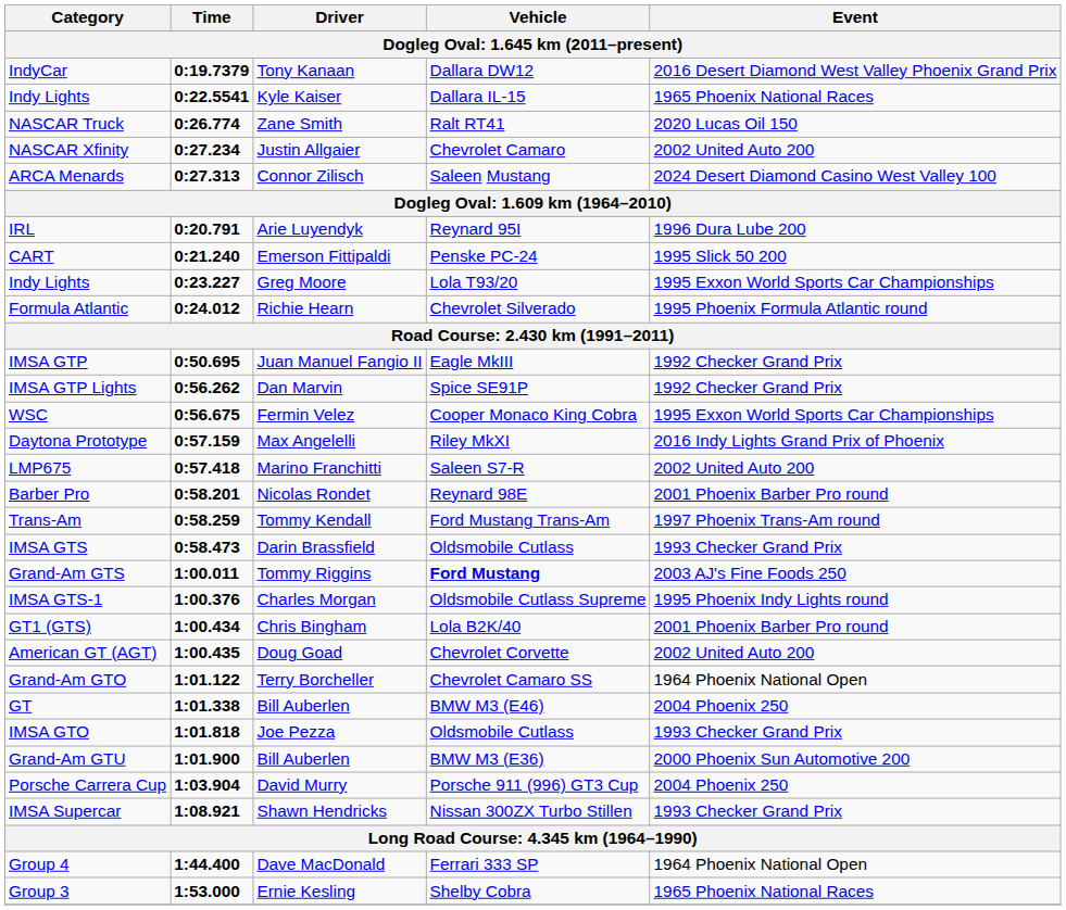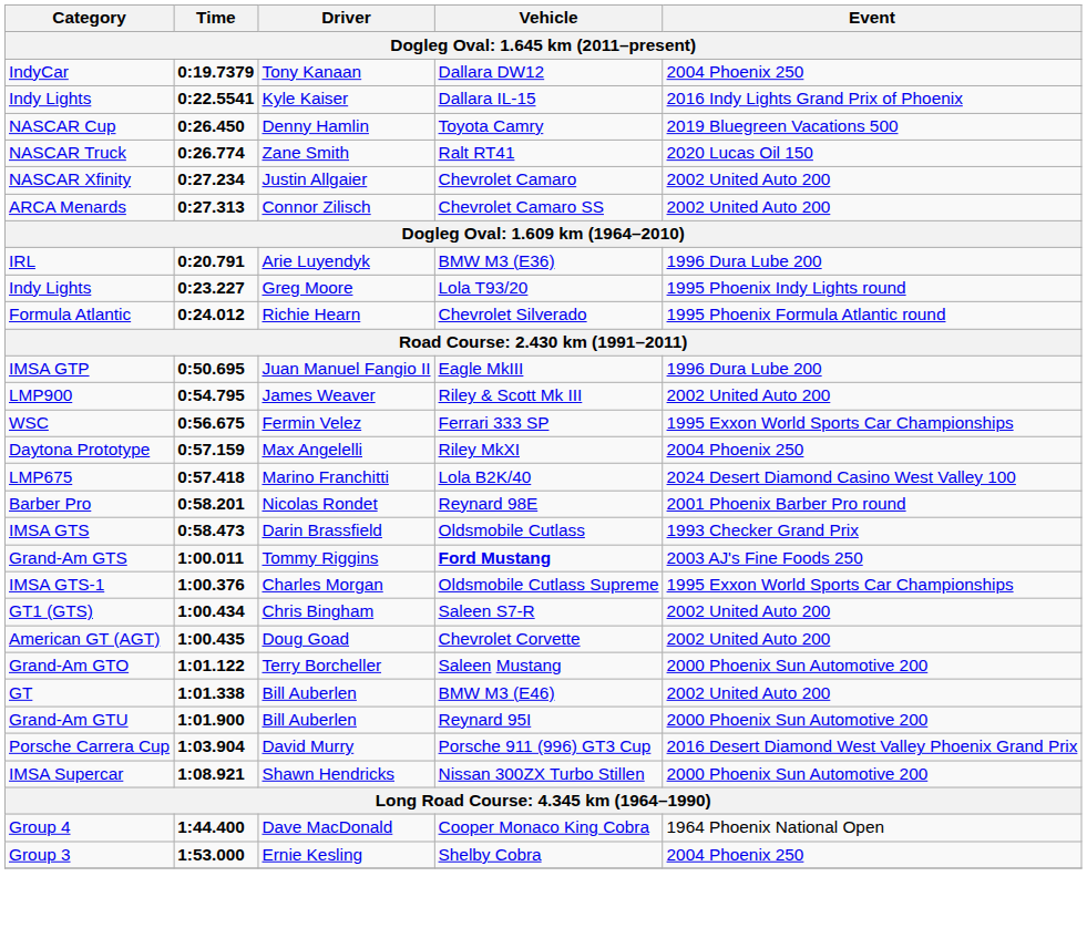IndyCar | Event: 2016 Desert Diamond West Valley Phoenix Grand Prix -> 2004 Phoenix 250
Indy Lights / Kyle Kaiser | Event: 1965 Phoenix National Races -> 2016 Indy Lights Grand Prix of Phoenix
+ row: NASCAR Cup | 0:26.450 | Denny Hamlin | Toyota Camry | 2019 Bluegreen Vacations 500
ARCA Menards | Vehicle: Saleen Mustang -> Chevrolet Camaro SS
ARCA Menards | Event: 2024 Desert Diamond Casino West Valley 100 -> 2002 United Auto 200
IRL | Vehicle: Reynard 95I -> BMW M3 (E36)
- row: CART | 0:21.240 | Emerson Fittipaldi | Penske PC-24 | 1995 Slick 50 200
Indy Lights / Greg Moore | Event: 1995 Exxon World Sports Car Championships -> 1995 Phoenix Indy Lights round
IMSA GTP | Event: 1992 Checker Grand Prix -> 1996 Dura Lube 200
+ row: LMP900 | 0:54.795 | James Weaver | Riley & Scott Mk III | 2002 United Auto 200
- row: IMSA GTP Lights | 0:56.262 | Dan Marvin | Spice SE91P | 1992 Checker Grand Prix
WSC | Vehicle: Cooper Monaco King Cobra -> Ferrari 333 SP
Daytona Prototype | Event: 2016 Indy Lights Grand Prix of Phoenix -> 2004 Phoenix 250
LMP675 | Vehicle: Saleen S7-R -> Lola B2K/40
LMP675 | Event: 2002 United Auto 200 -> 2024 Desert Diamond Casino West Valley 100
- row: Trans-Am | 0:58.259 | Tommy Kendall | Ford Mustang Trans-Am | 1997 Phoenix Trans-Am round
IMSA GTS-1 | Event: 1995 Phoenix Indy Lights round -> 1995 Exxon World Sports Car Championships
GT1 (GTS) | Vehicle: Lola B2K/40 -> Saleen S7-R
GT1 (GTS) | Event: 2001 Phoenix Barber Pro round -> 2002 United Auto 200
Grand-Am GTO | Vehicle: Chevrolet Camaro SS -> Saleen Mustang
Grand-Am GTO | Event: 1964 Phoenix National Open -> 2000 Phoenix Sun Automotive 200
GT | Event: 2004 Phoenix 250 -> 2002 United Auto 200
- row: IMSA GTO | 1:01.818 | Joe Pezza | Oldsmobile Cutlass | 1993 Checker Grand Prix
Grand-Am GTU | Vehicle: BMW M3 (E36) -> Reynard 95I
Porsche Carrera Cup | Event: 2004 Phoenix 250 -> 2016 Desert Diamond West Valley Phoenix Grand Prix
IMSA Supercar | Event: 1993 Checker Grand Prix -> 2000 Phoenix Sun Automotive 200
Group 4 | Vehicle: Ferrari 333 SP -> Cooper Monaco King Cobra
Group 3 | Event: 1965 Phoenix National Races -> 2004 Phoenix 250
